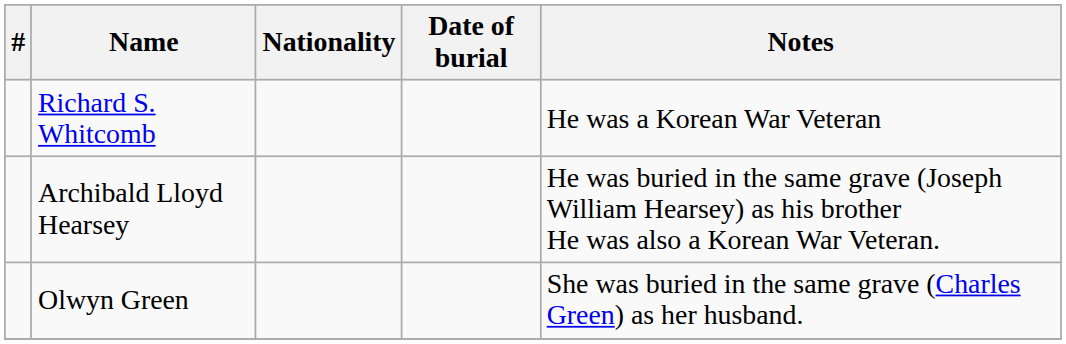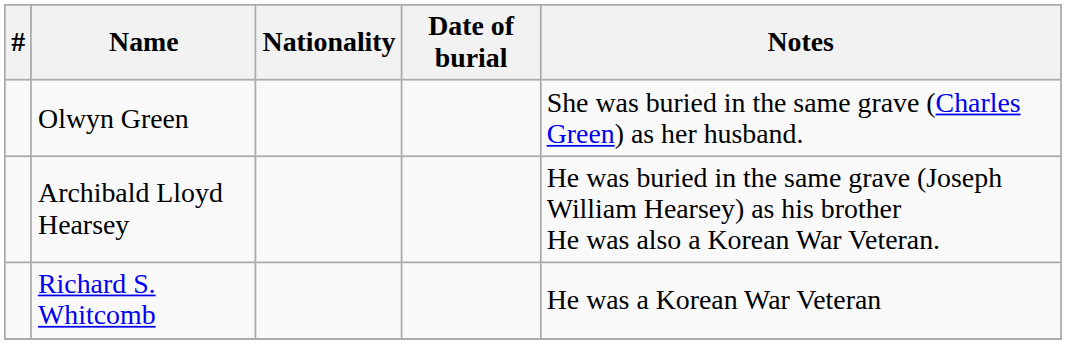rows swapped: Richard S. Whitcomb <-> Olwyn Green
